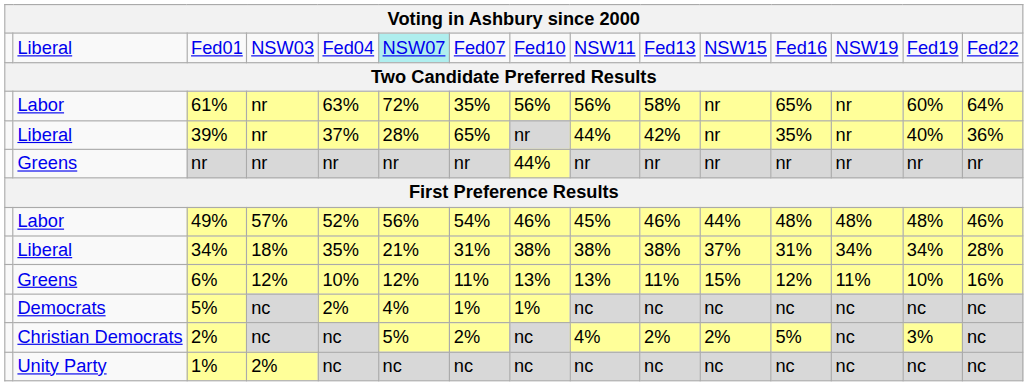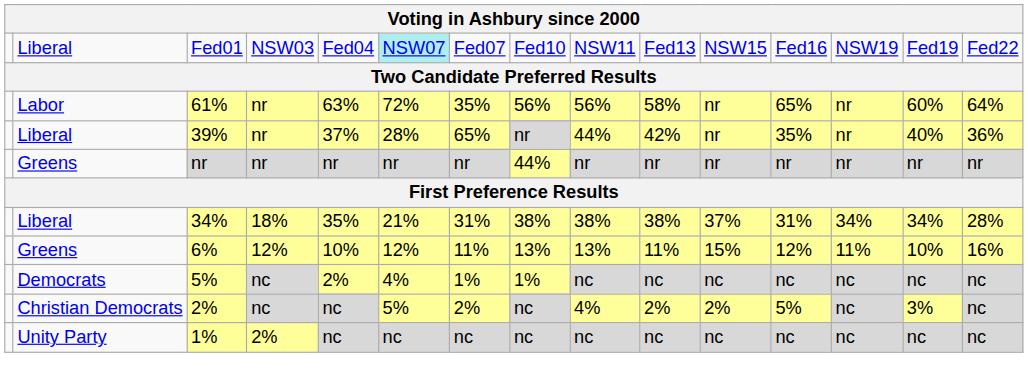- row: Labor | 49% | 57% | 52% | 56% | 54% | 46% | 45% | 46% | 44% | 48% | 48% | 48% | 46%
